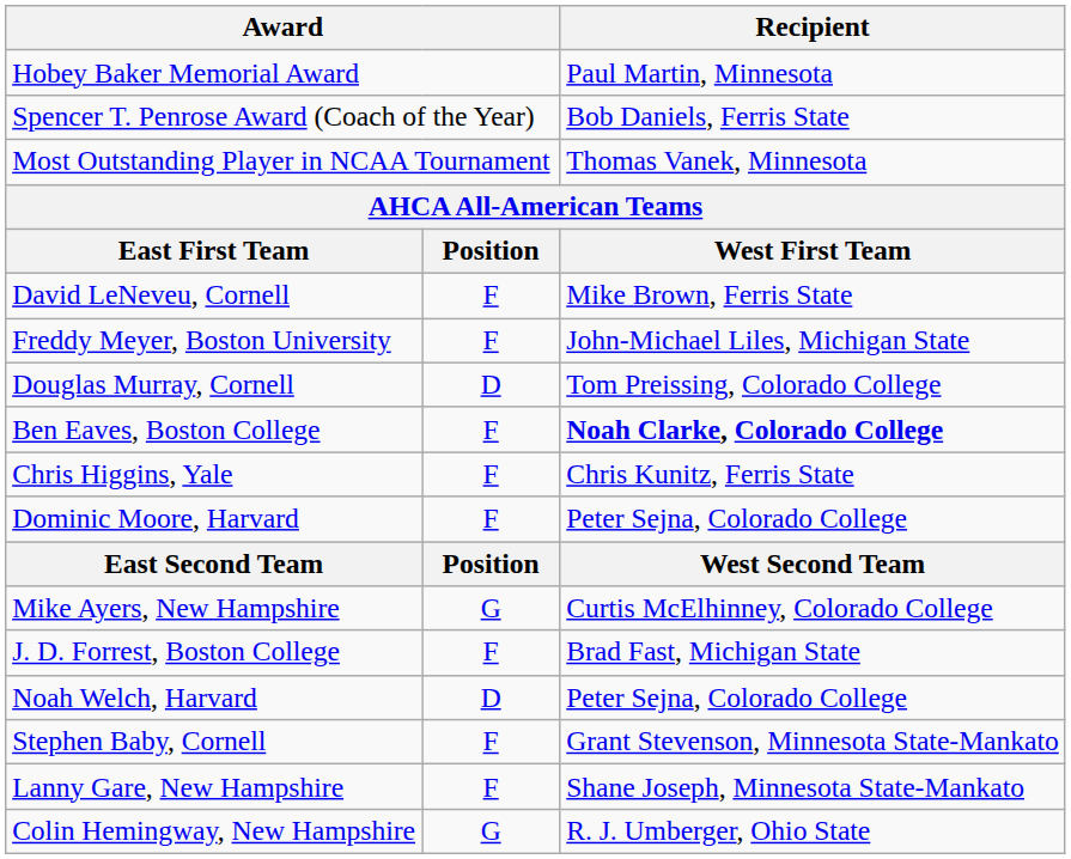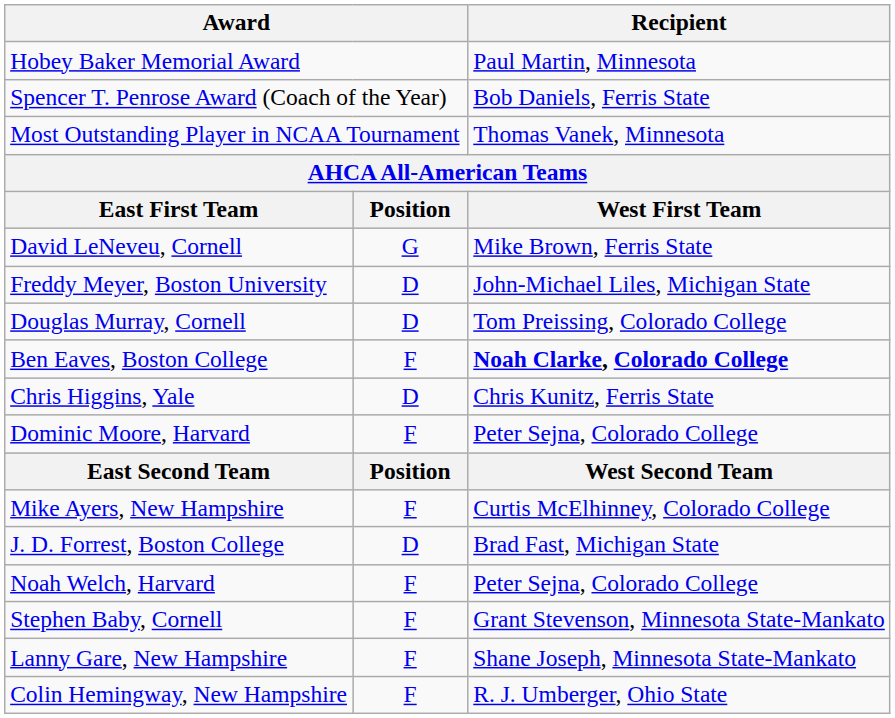David LeNeveu, Cornell | column 2: F -> G
Freddy Meyer, Boston University | column 2: F -> D
Chris Higgins, Yale | column 2: F -> D
Mike Ayers, New Hampshire | column 2: G -> F
J. D. Forrest, Boston College | column 2: F -> D
Noah Welch, Harvard | column 2: D -> F
Colin Hemingway, New Hampshire | column 2: G -> F
